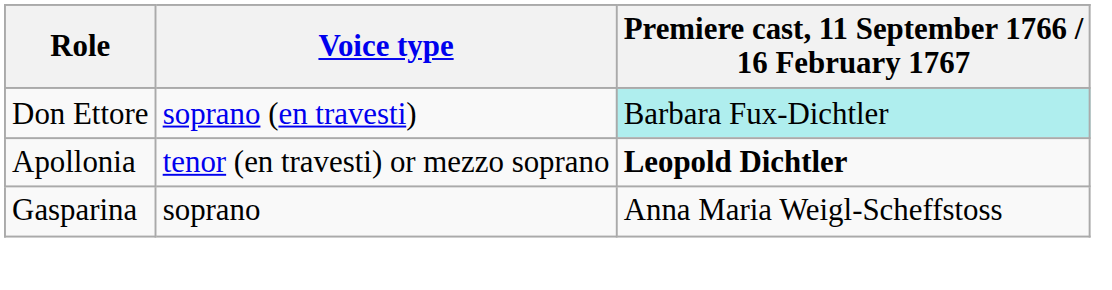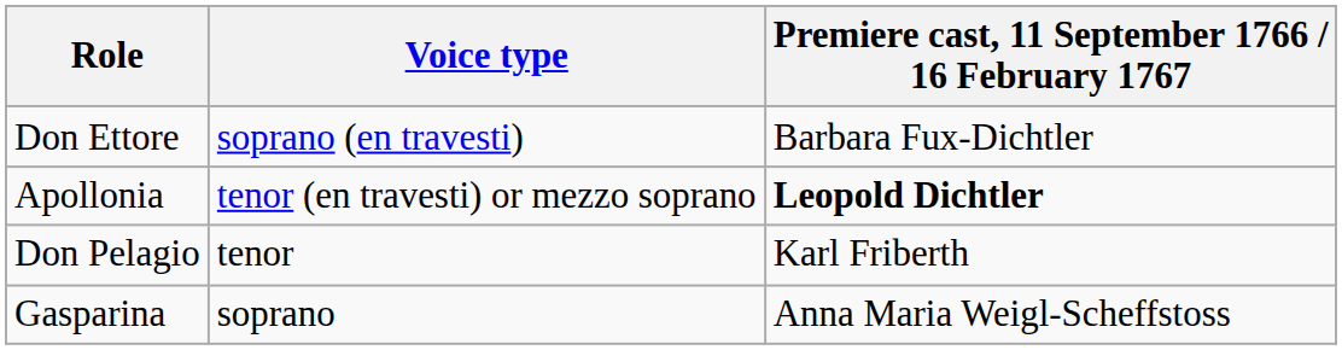Don Ettore | Premiere cast, 11 September 1766 / 16 February 1767: paleturquoise background -> no background
+ row: Don Pelagio | tenor | Karl Friberth
